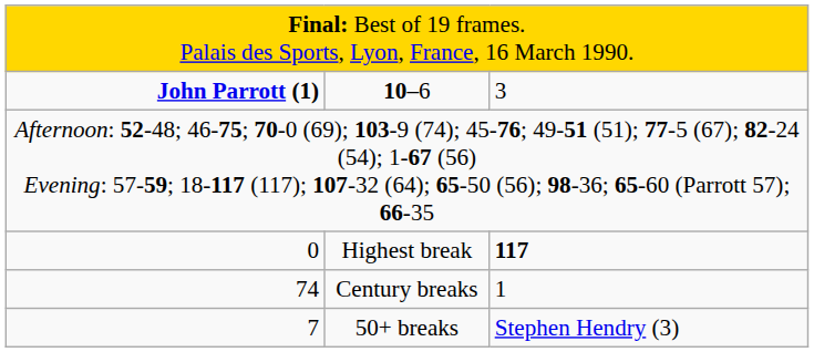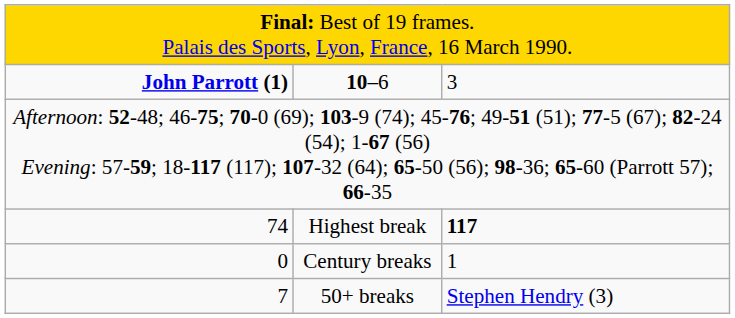Highest break | column 1: 0 -> 74
Century breaks | column 1: 74 -> 0
